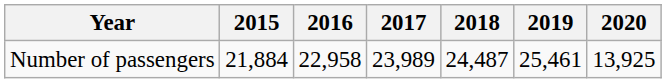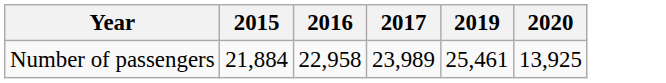- column: 2018 | 24,487
